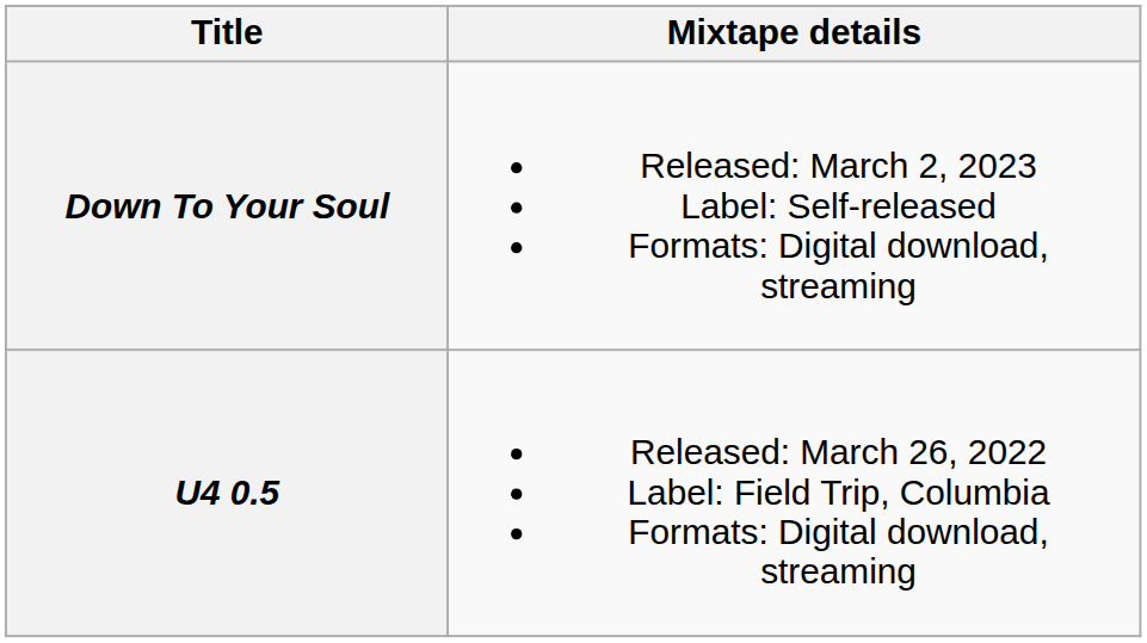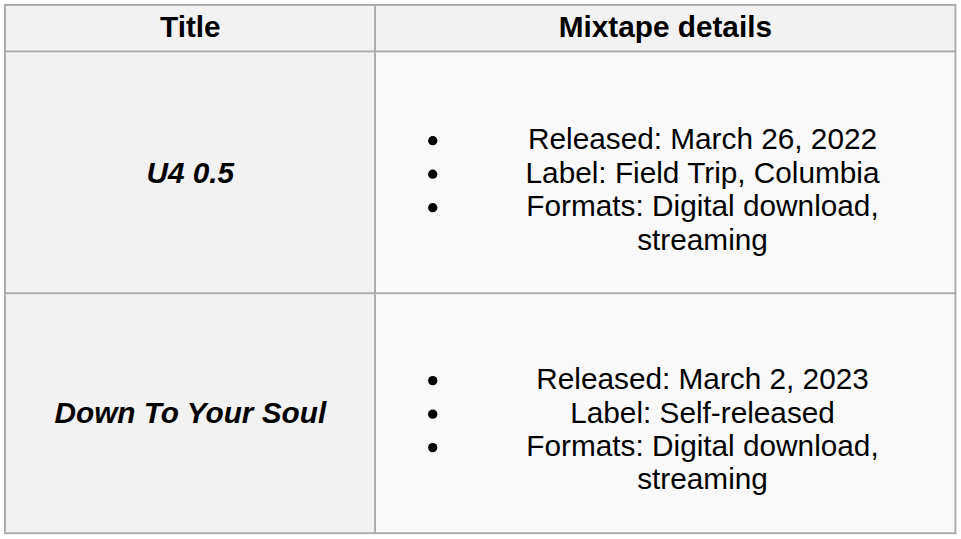rows swapped: U4 0.5 <-> Down To Your Soul
